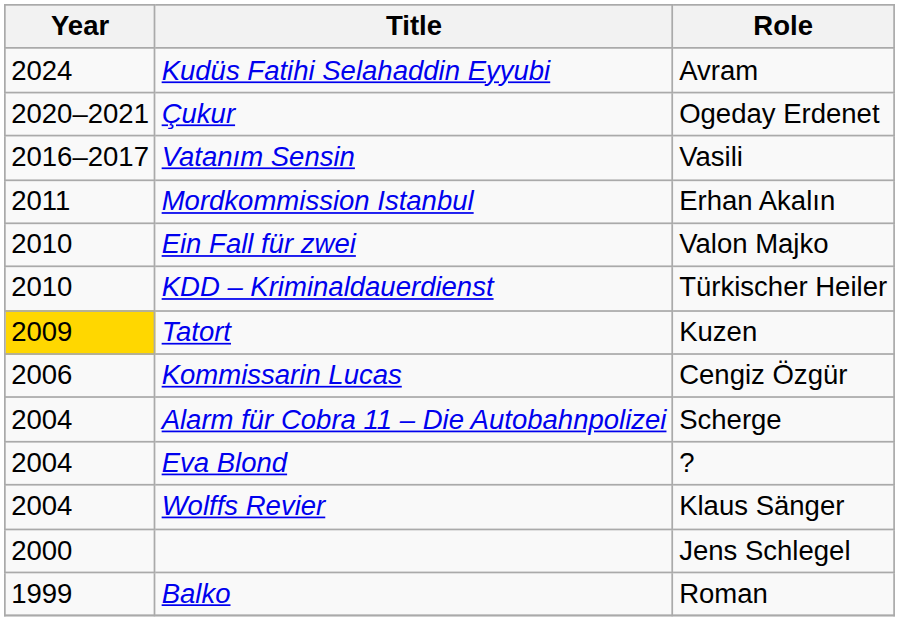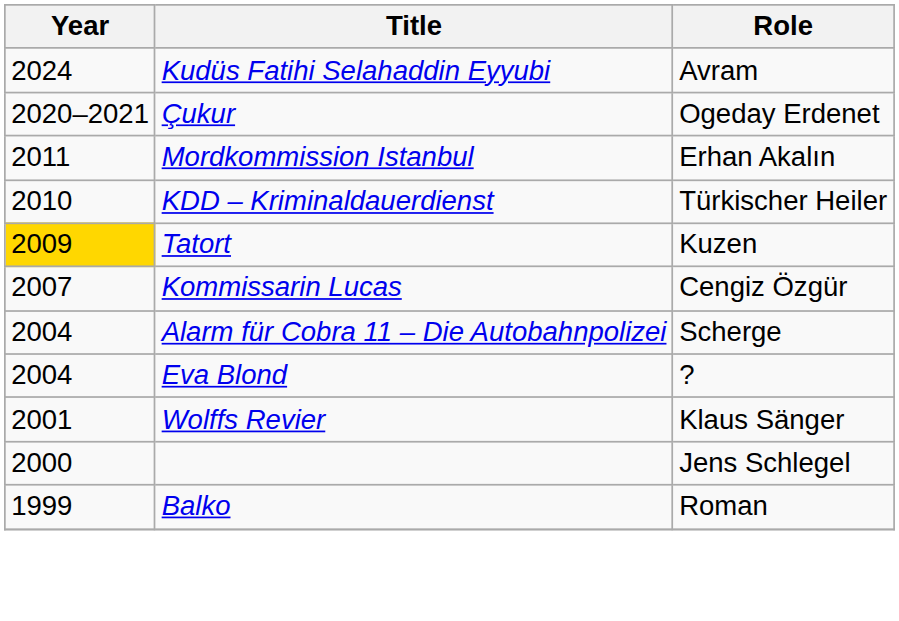- row: 2016–2017 | Vatanım Sensin | Vasili
- row: 2010 | Ein Fall für zwei | Valon Majko
Kommissarin Lucas | Year: 2006 -> 2007
Wolffs Revier | Year: 2004 -> 2001
